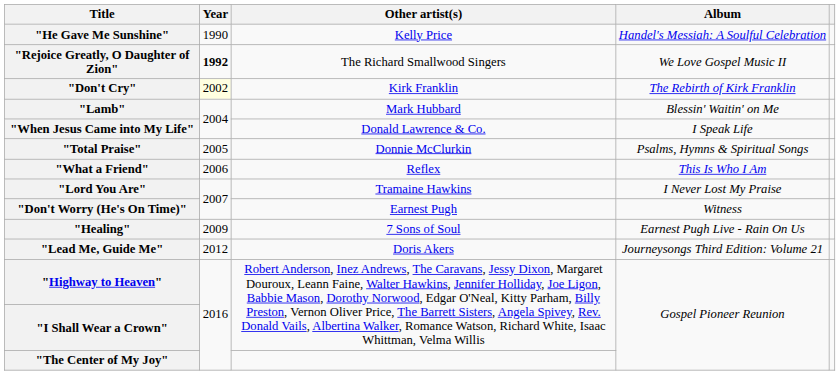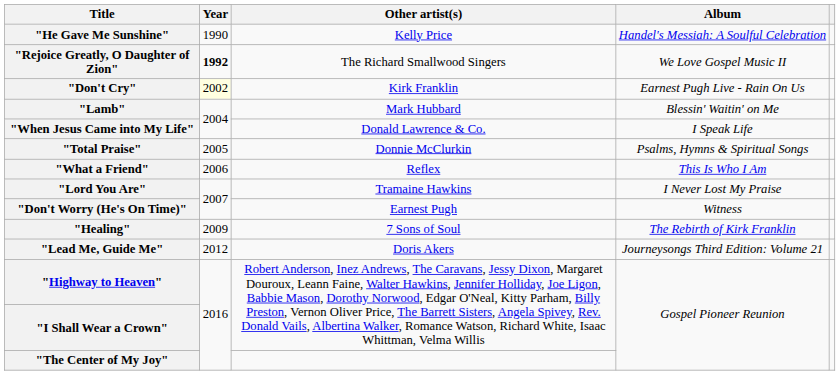"Don't Cry" | Album: The Rebirth of Kirk Franklin -> Earnest Pugh Live - Rain On Us
"Healing" | Album: Earnest Pugh Live - Rain On Us -> The Rebirth of Kirk Franklin
